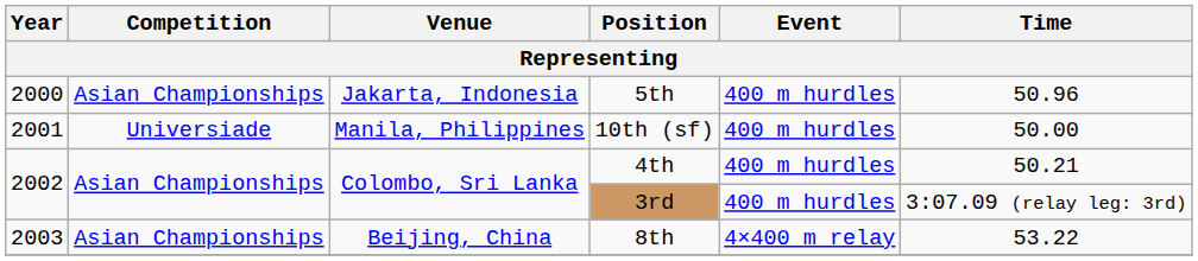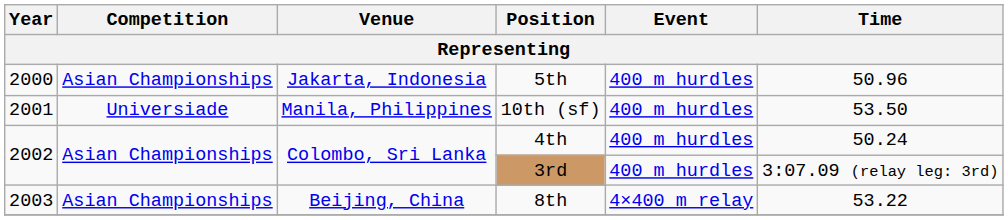10th (sf) | Time: 50.00 -> 53.50
4th | Time: 50.21 -> 50.24
